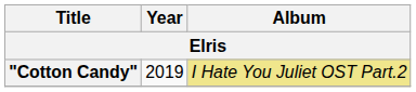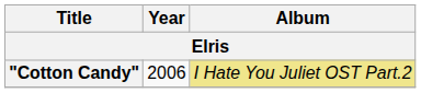"Cotton Candy" | Year: 2019 -> 2006
